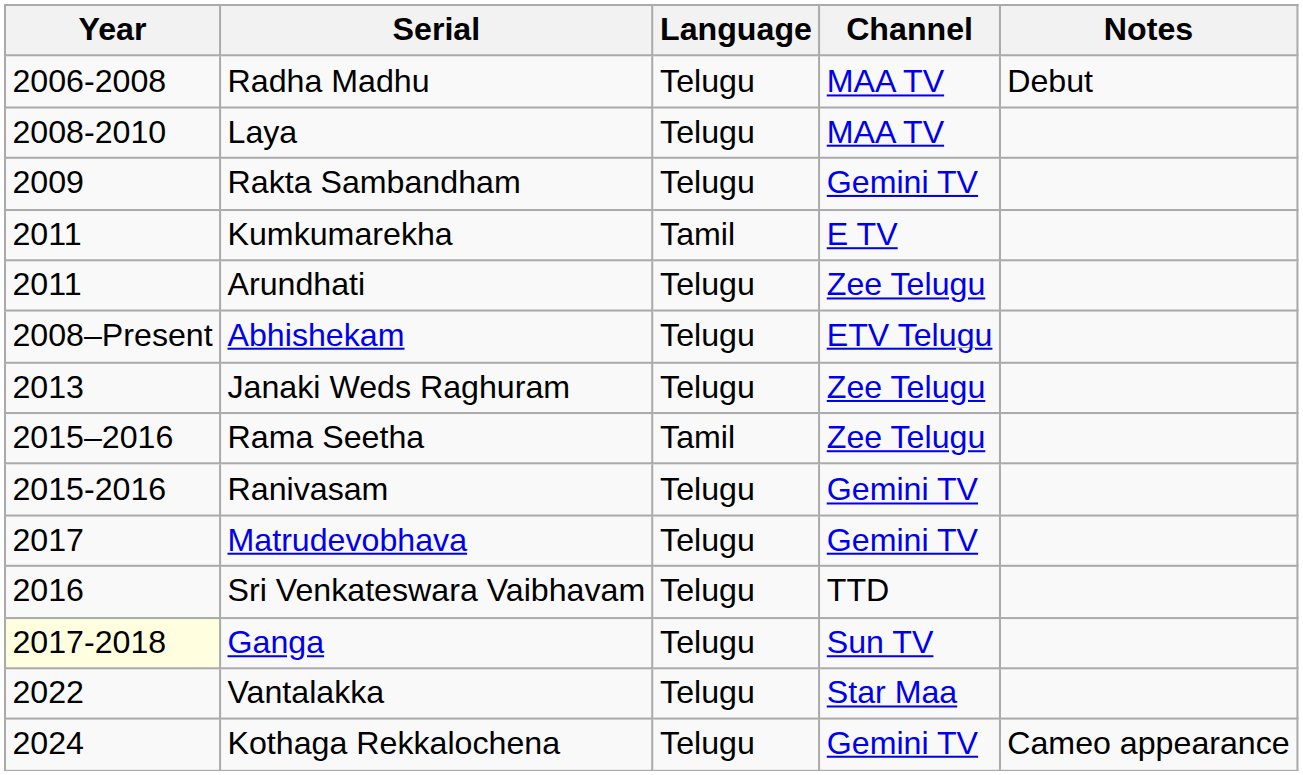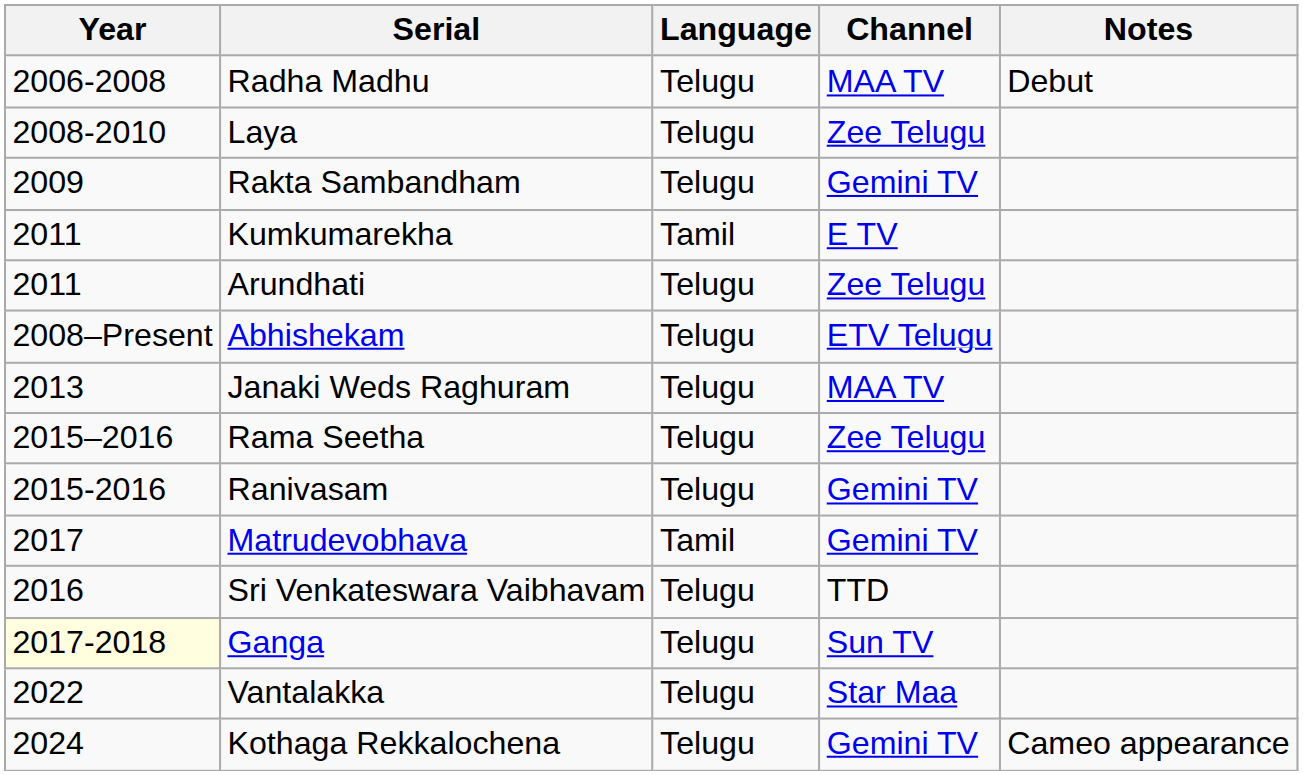Laya | Channel: MAA TV -> Zee Telugu
Janaki Weds Raghuram | Channel: Zee Telugu -> MAA TV
Rama Seetha | Language: Tamil -> Telugu
Matrudevobhava | Language: Telugu -> Tamil
